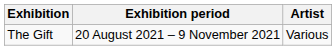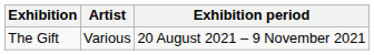columns swapped: Artist <-> Exhibition period
